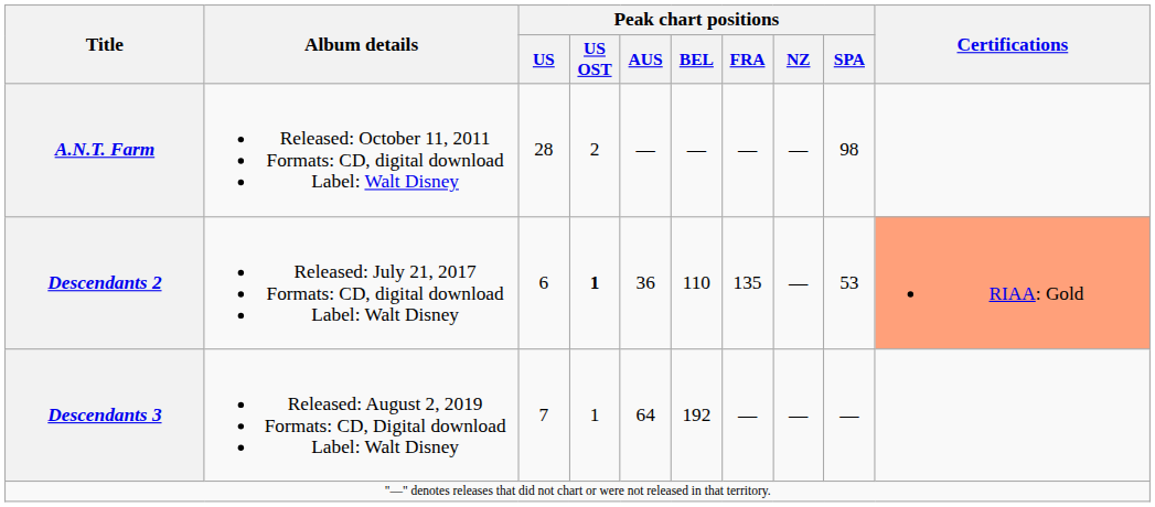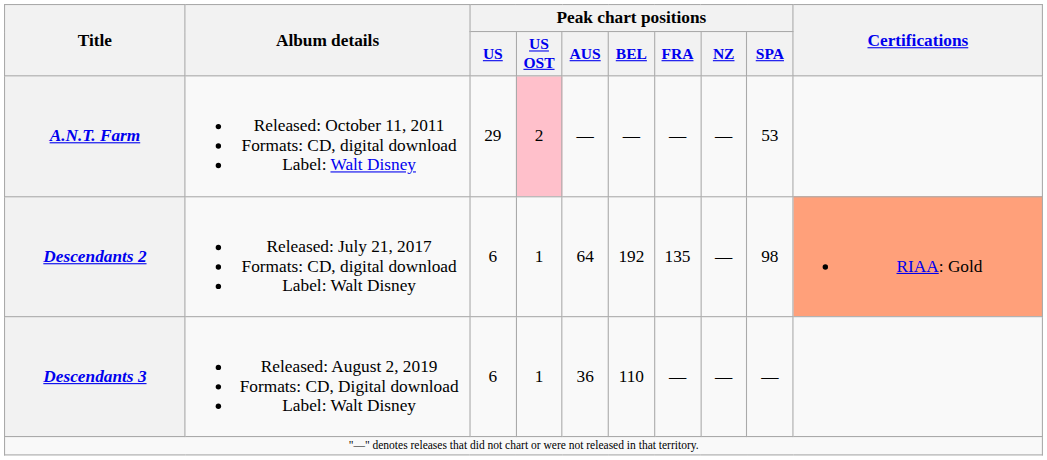A.N.T. Farm | Peak chart positions / US: 28 -> 29
A.N.T. Farm | Peak chart positions / US OST: no background -> pink background
A.N.T. Farm | Peak chart positions / SPA: 98 -> 53
Descendants 2 | Peak chart positions / US OST: bold -> normal
Descendants 2 | Peak chart positions / AUS: 36 -> 64
Descendants 2 | Peak chart positions / BEL: 110 -> 192
Descendants 2 | Peak chart positions / SPA: 53 -> 98
Descendants 3 | Peak chart positions / US: 7 -> 6
Descendants 3 | Peak chart positions / AUS: 64 -> 36
Descendants 3 | Peak chart positions / BEL: 192 -> 110
